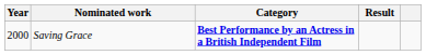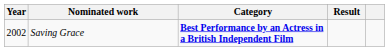Saving Grace | Year: 2000 -> 2002
